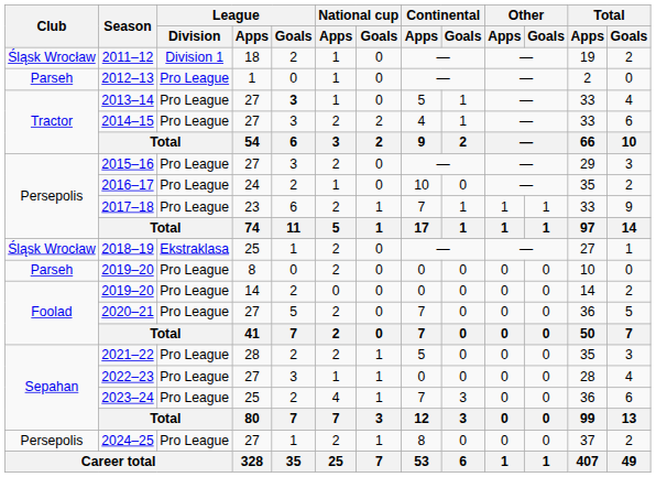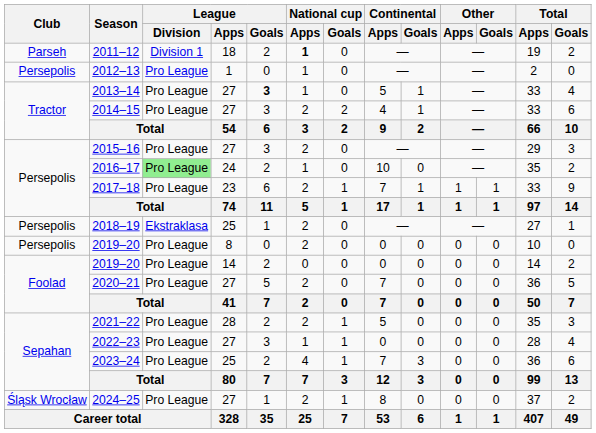2011–12 | Club: Śląsk Wrocław -> Parseh
2011–12 | National cup / Apps: normal -> bold
2012–13 | Club: Parseh -> Persepolis
2016–17 | League / Division: no background -> lightgreen background
2018–19 | Club: Śląsk Wrocław -> Persepolis
2019–20 / 8 | Club: Parseh -> Persepolis
2024–25 | Club: Persepolis -> Śląsk Wrocław
